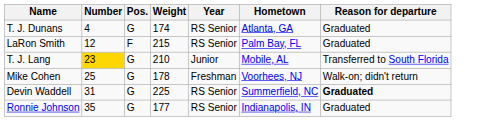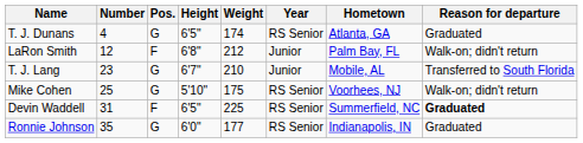+ column: Height | 6'5" | 6'8" | 6'7" | 5'10" | 6'5" | 6'0"
LaRon Smith | Weight: 215 -> 212
LaRon Smith | Year: RS Senior -> Junior
LaRon Smith | Reason for departure: Graduated -> Walk-on; didn't return
T. J. Lang | Number: gold background -> no background
Mike Cohen | Weight: 178 -> 175
Mike Cohen | Year: Freshman -> RS Senior
Devin Waddell | Pos.: G -> F
